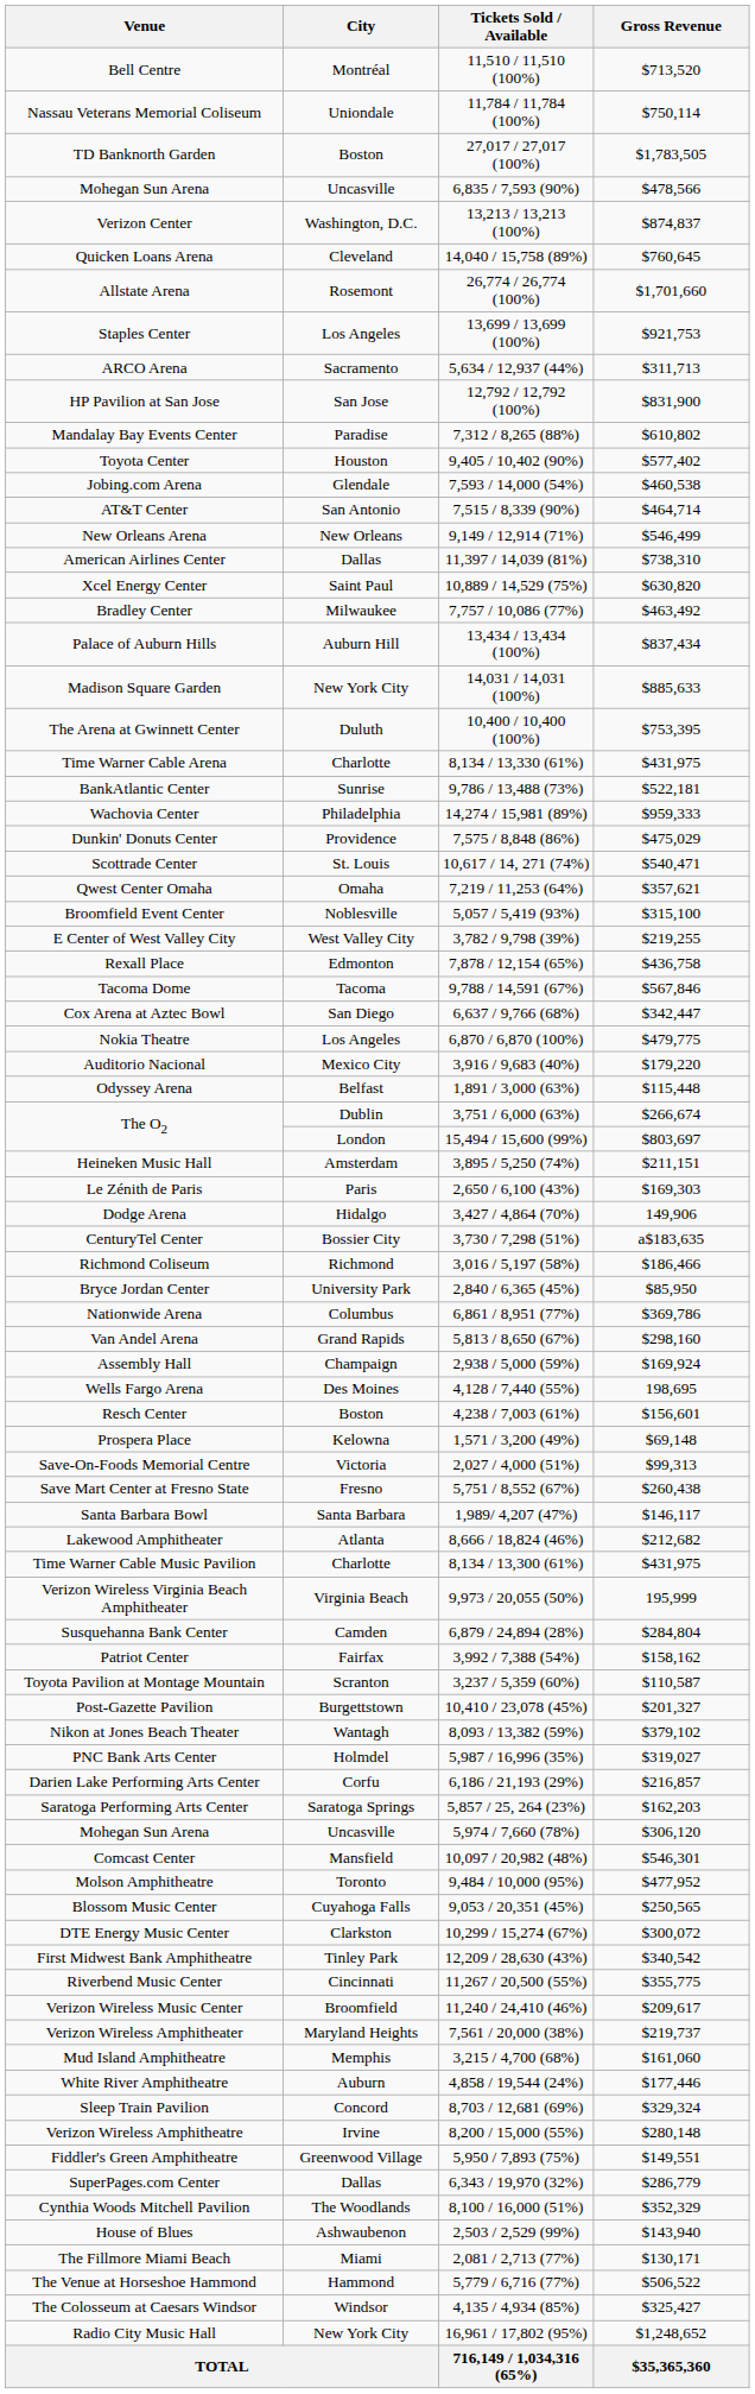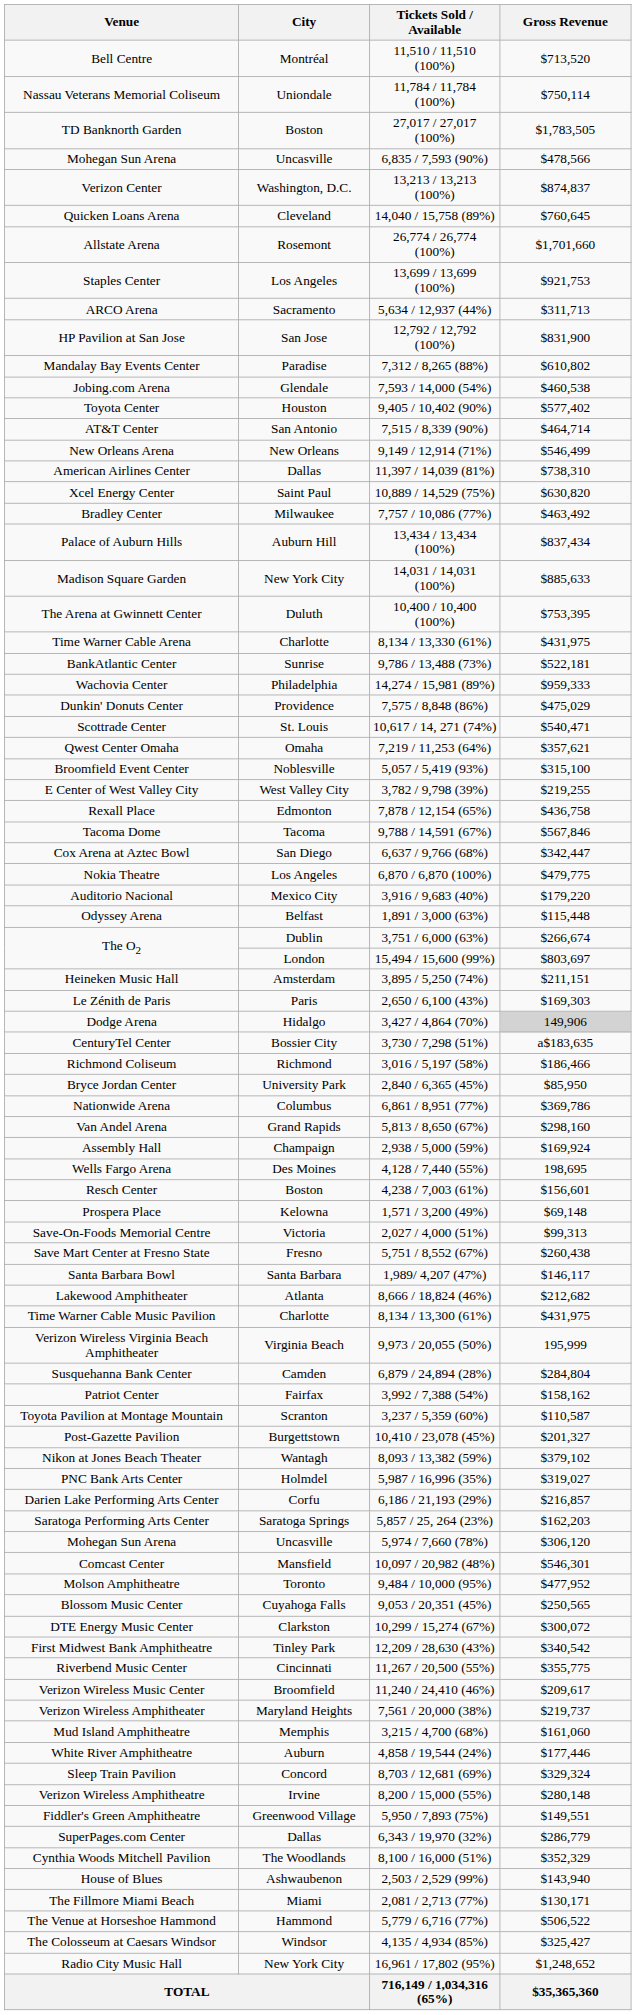rows swapped: Jobing.com Arena <-> Toyota Center
Dodge Arena | Gross Revenue: no background -> lightgrey background
